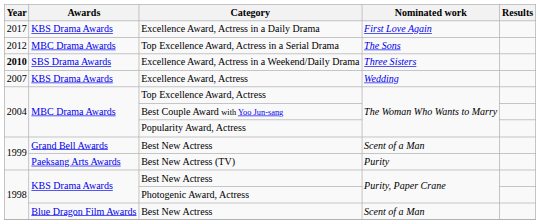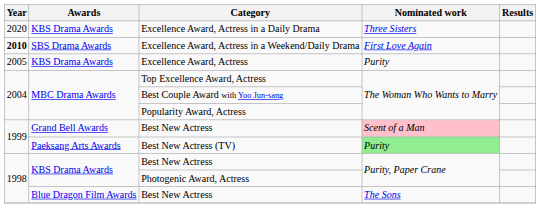Excellence Award, Actress in a Daily Drama | Year: 2017 -> 2020
Excellence Award, Actress in a Daily Drama | Nominated work: First Love Again -> Three Sisters
- row: 2012 | MBC Drama Awards | Top Excellence Award, Actress in a Serial Drama | The Sons
Excellence Award, Actress in a Weekend/Daily Drama | Nominated work: Three Sisters -> First Love Again
Excellence Award, Actress | Year: 2007 -> 2005
Excellence Award, Actress | Nominated work: Wedding -> Purity
Grand Bell Awards / Best New Actress | Nominated work: no background -> pink background
Best New Actress (TV) | Nominated work: no background -> lightgreen background
Blue Dragon Film Awards / Best New Actress | Nominated work: Scent of a Man -> The Sons
